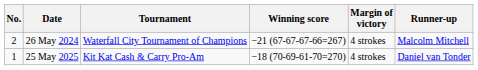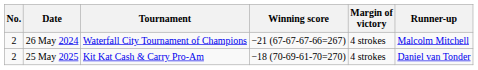25 May 2025 | No.: 1 -> 2
